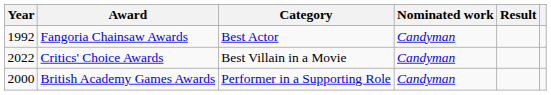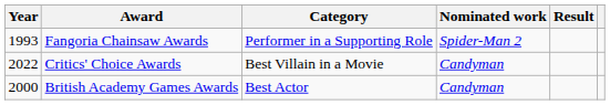Fangoria Chainsaw Awards | Year: 1992 -> 1993
Fangoria Chainsaw Awards | Category: Best Actor -> Performer in a Supporting Role
Fangoria Chainsaw Awards | Nominated work: Candyman -> Spider-Man 2
British Academy Games Awards | Category: Performer in a Supporting Role -> Best Actor
